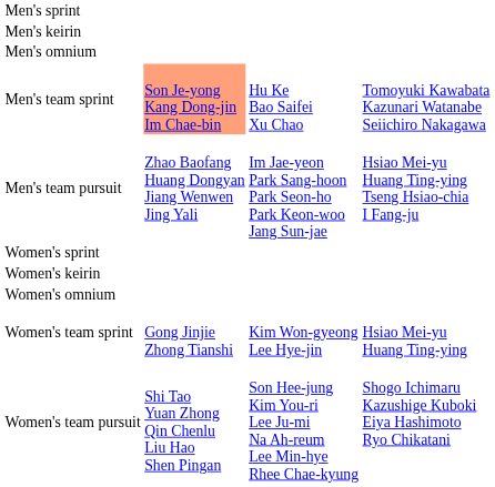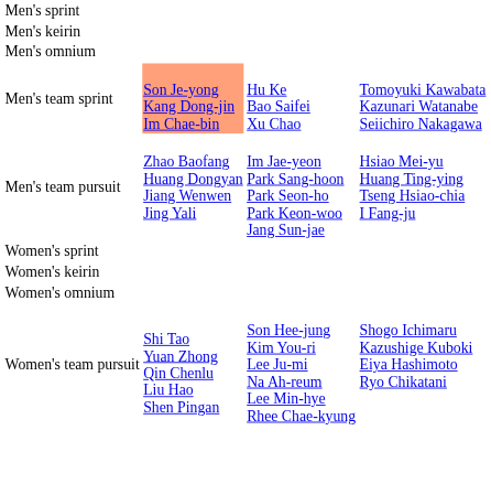- row: Women's team sprint | Gong Jinjie Zhong Tianshi | Kim Won-gyeong Lee Hye-jin | Hsiao Mei-yu Huang Ting-ying
